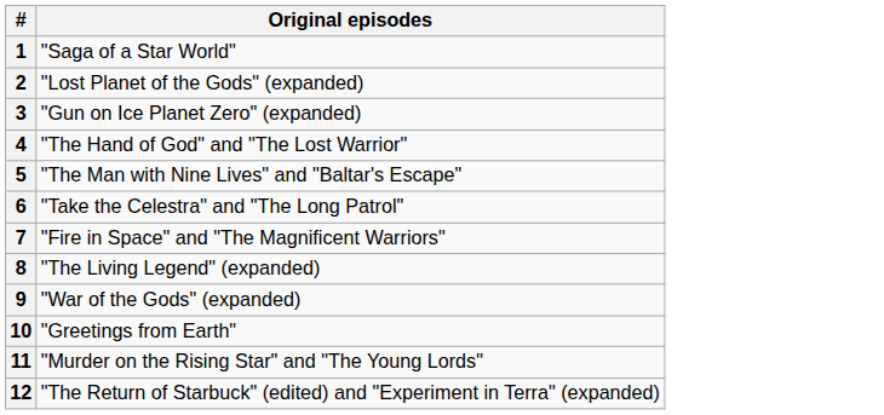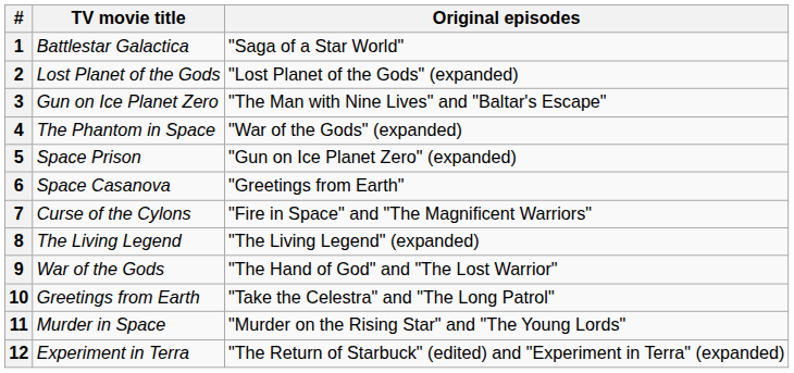+ column: TV movie title | Battlestar Galactica | Lost Planet of the Gods | Gun on Ice Planet Zero | The Phantom in Space | Space Prison | Space Casanova | Curse of the Cylons | The Living Legend | War of the Gods | Greetings from Earth | Murder in Space | Experiment in Terra
3 | Original episodes: "Gun on Ice Planet Zero" (expanded) -> "The Man with Nine Lives" and "Baltar's Escape"
4 | Original episodes: "The Hand of God" and "The Lost Warrior" -> "War of the Gods" (expanded)
5 | Original episodes: "The Man with Nine Lives" and "Baltar's Escape" -> "Gun on Ice Planet Zero" (expanded)
6 | Original episodes: "Take the Celestra" and "The Long Patrol" -> "Greetings from Earth"
9 | Original episodes: "War of the Gods" (expanded) -> "The Hand of God" and "The Lost Warrior"
10 | Original episodes: "Greetings from Earth" -> "Take the Celestra" and "The Long Patrol"
